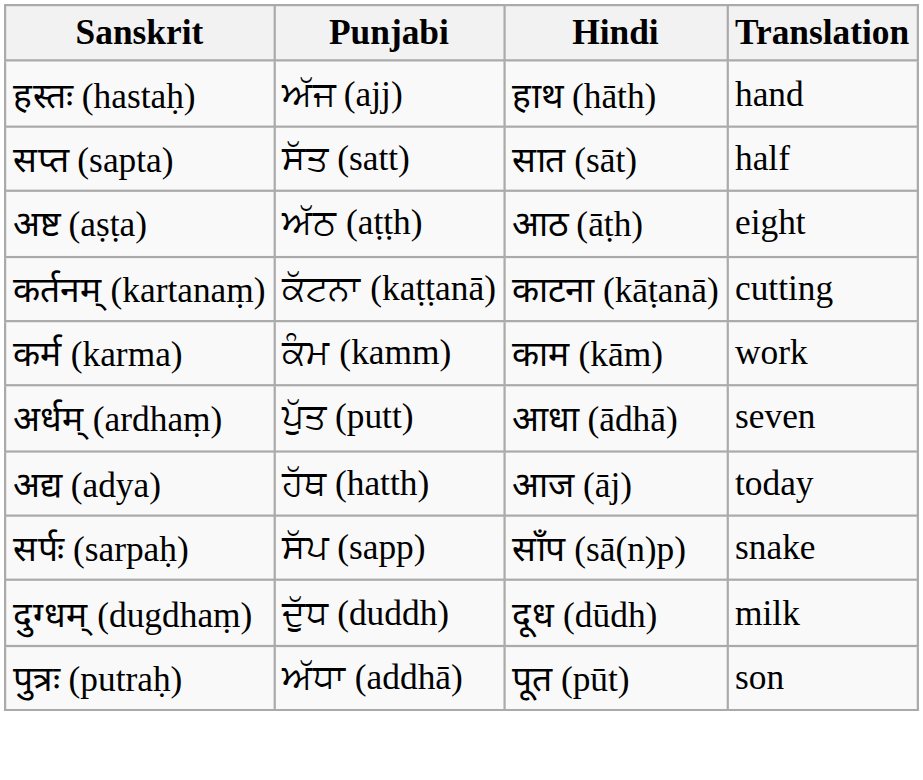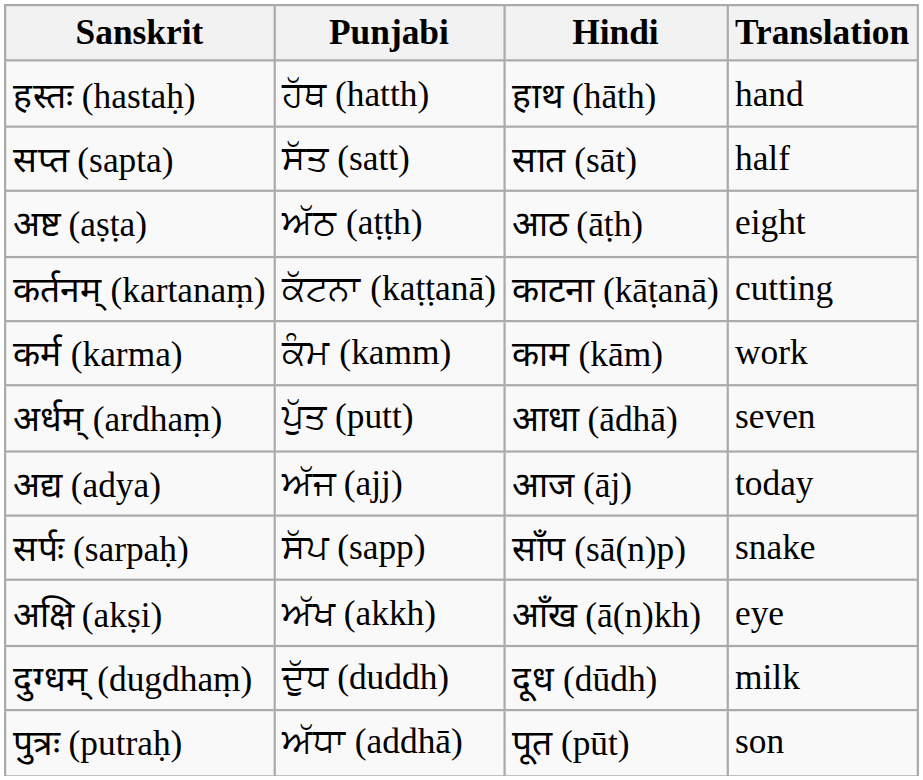हस्तः (hastaḥ) | Punjabi: ਅੱਜ (ajj) -> ਹੱਥ (hatth)
अद्य (adya) | Punjabi: ਹੱਥ (hatth) -> ਅੱਜ (ajj)
+ row: अक्षि (akṣi) | ਅੱਖ (akkh) | आँख (ā(n)kh) | eye
